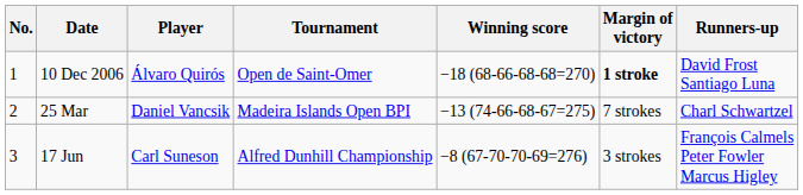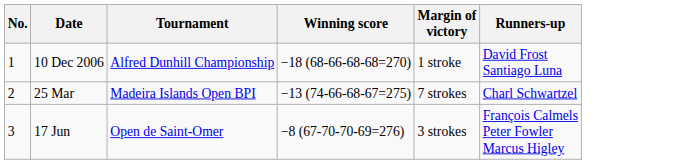- column: Player | Álvaro Quirós | Daniel Vancsik | Carl Suneson
10 Dec 2006 | Tournament: Open de Saint-Omer -> Alfred Dunhill Championship
10 Dec 2006 | Margin of victory: bold -> normal
17 Jun | Tournament: Alfred Dunhill Championship -> Open de Saint-Omer
